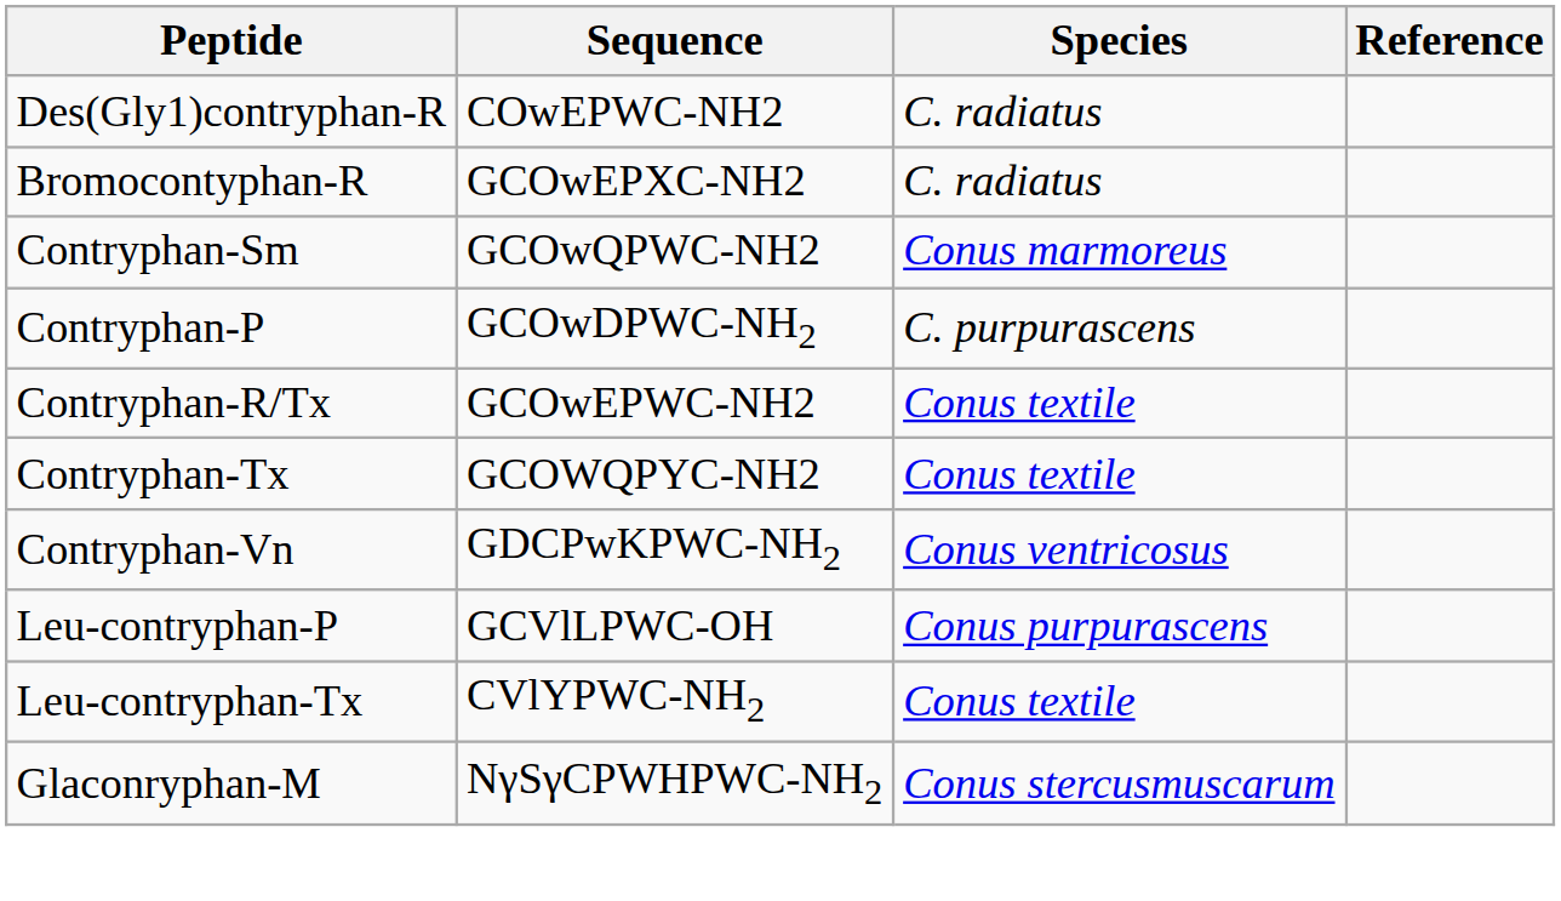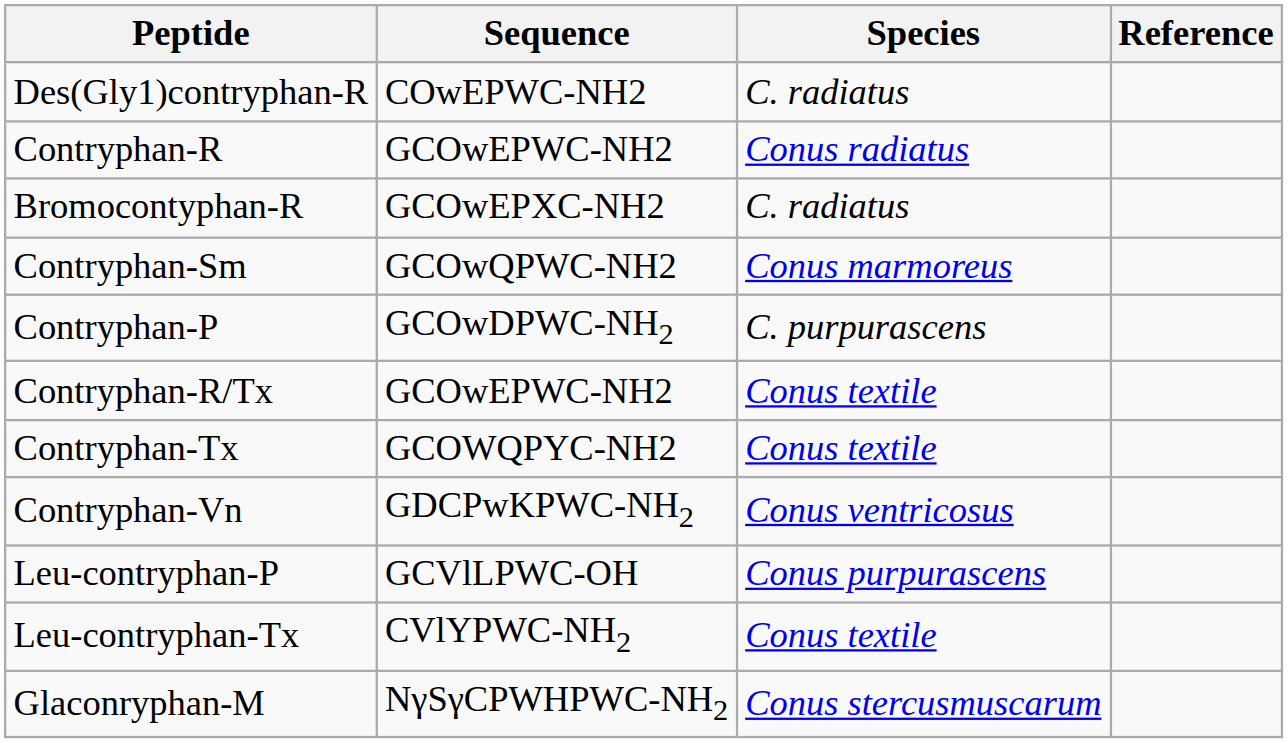+ row: Contryphan-R | GCOwEPWC-NH2 | Conus radiatus
